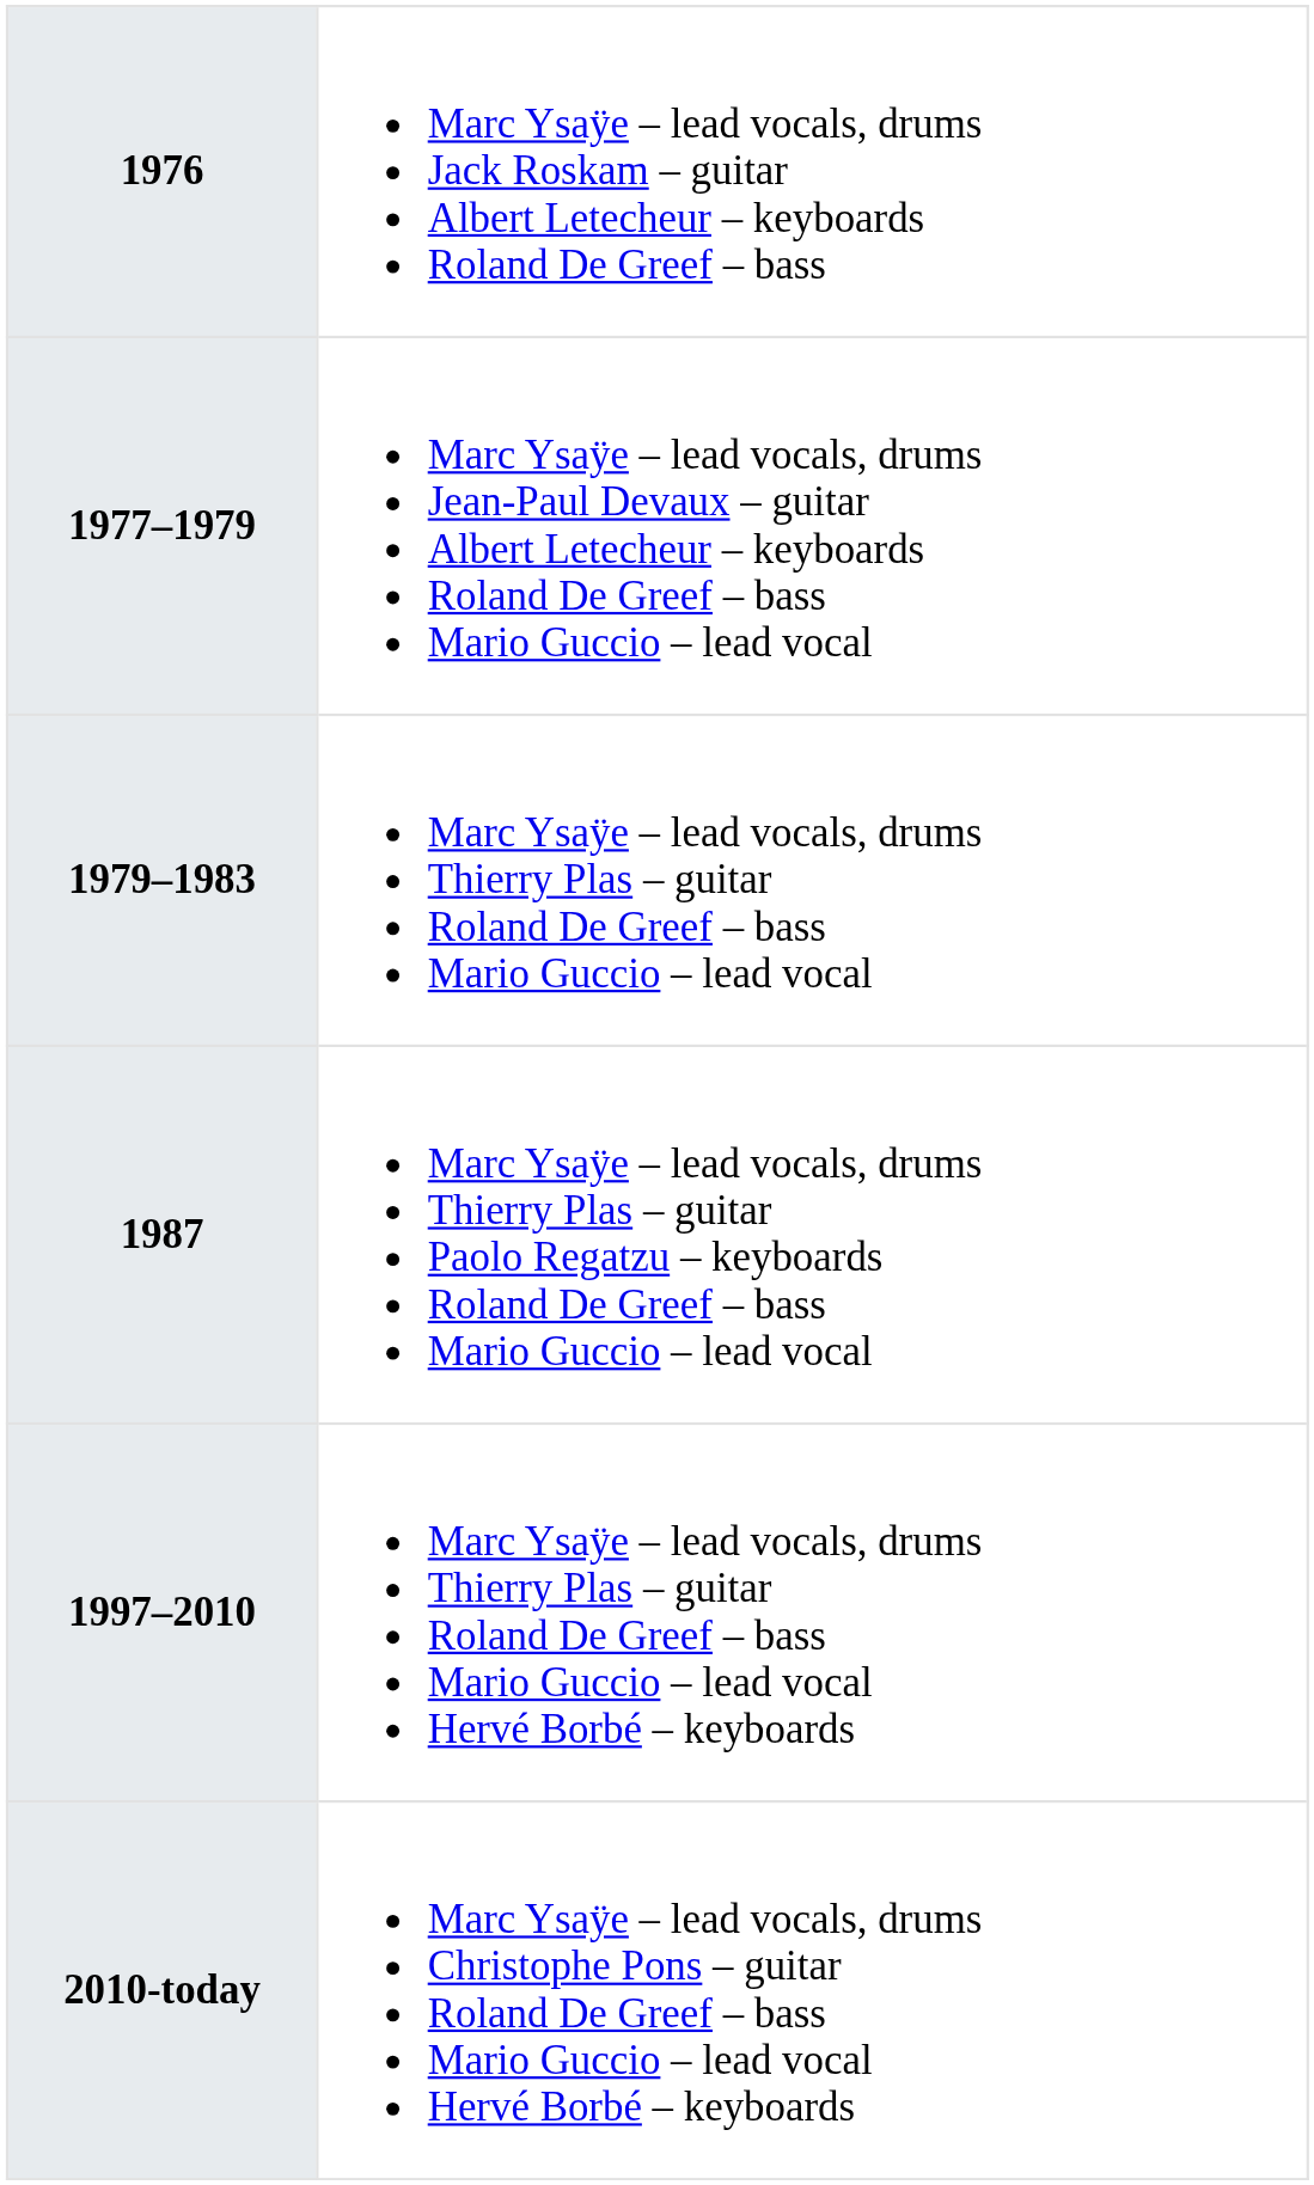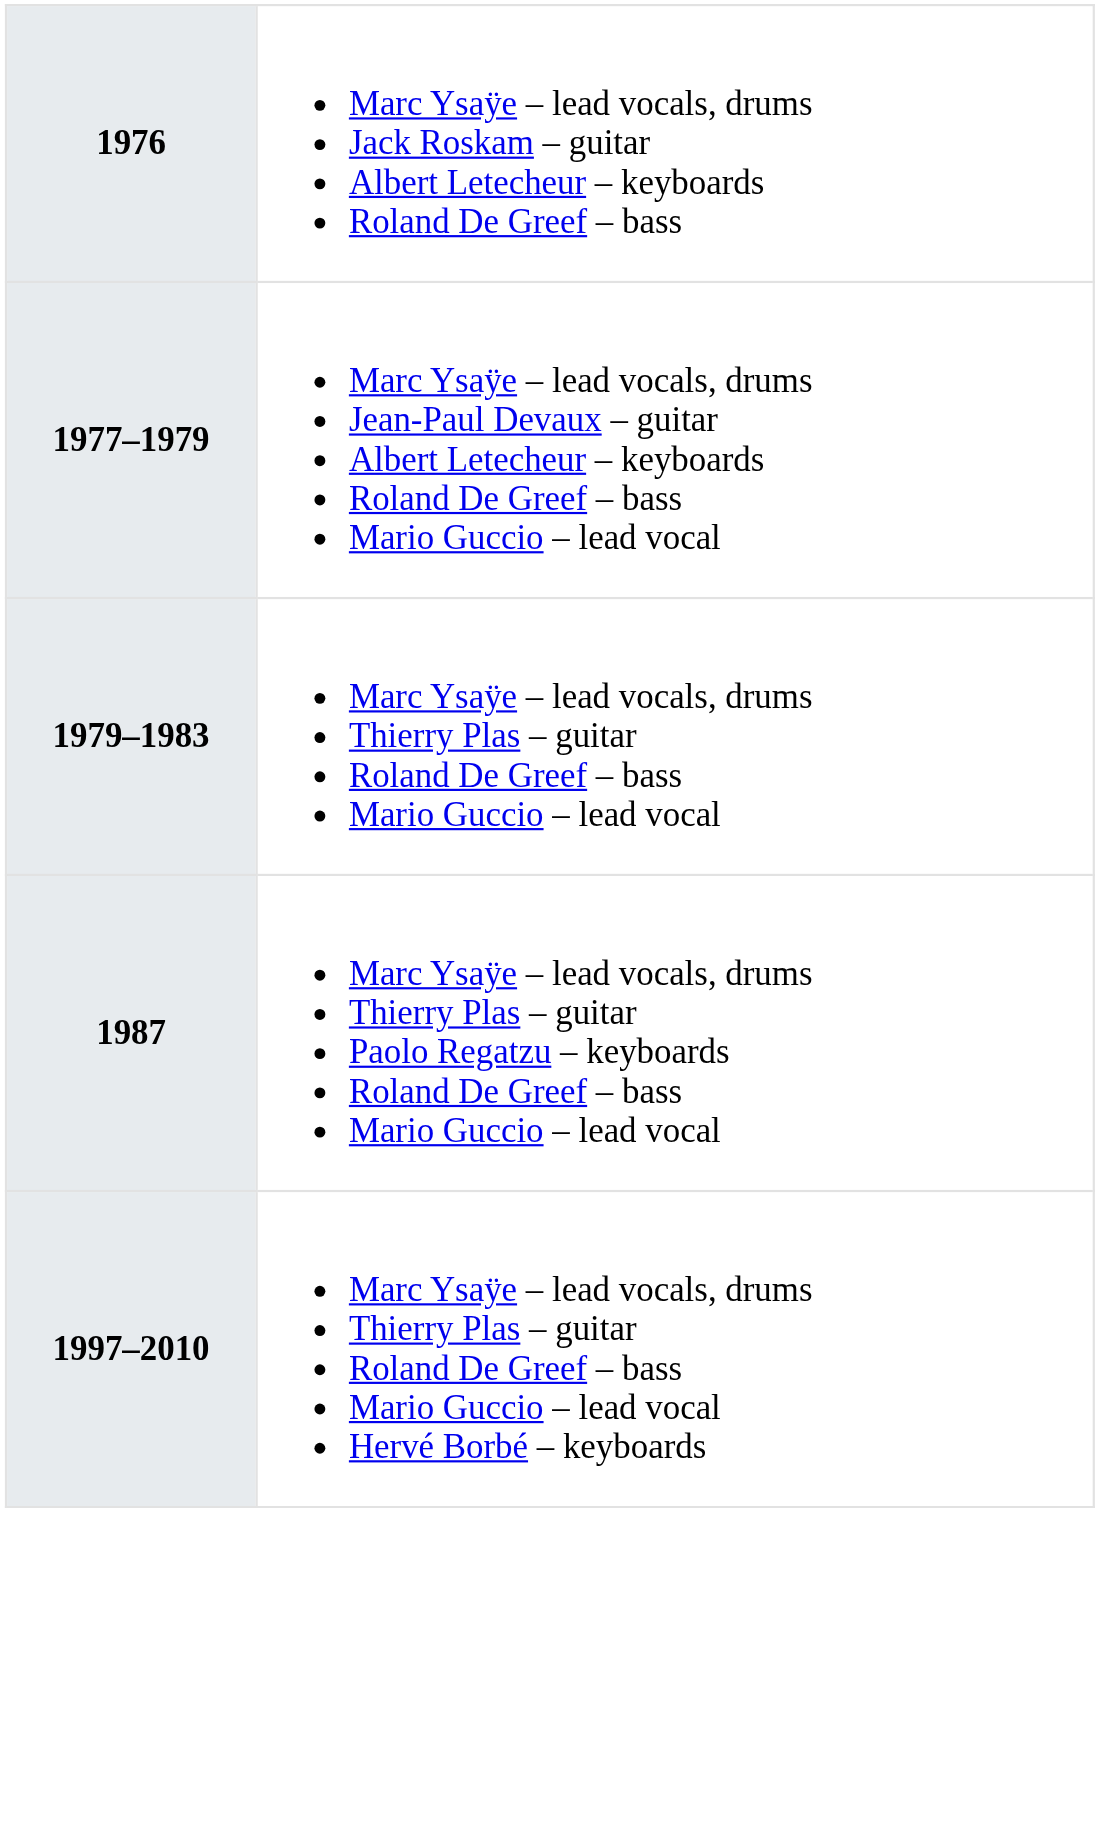- row: 2010-today | Marc Ysaÿe – lead vocals, drums Christophe Pons – guitar Roland De Greef – bass Mario Guccio – lead vocal Hervé Borbé – keyboards
